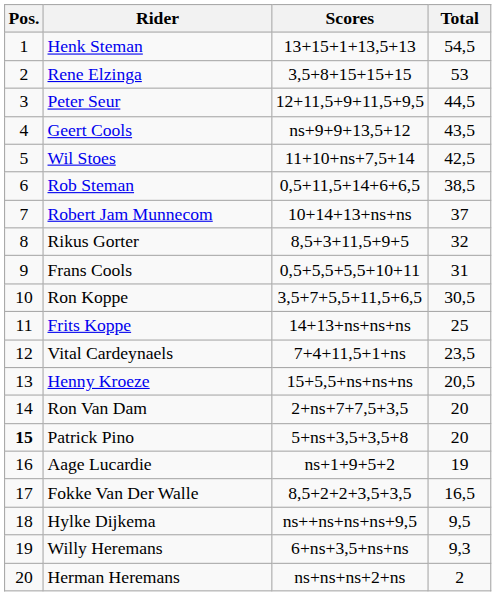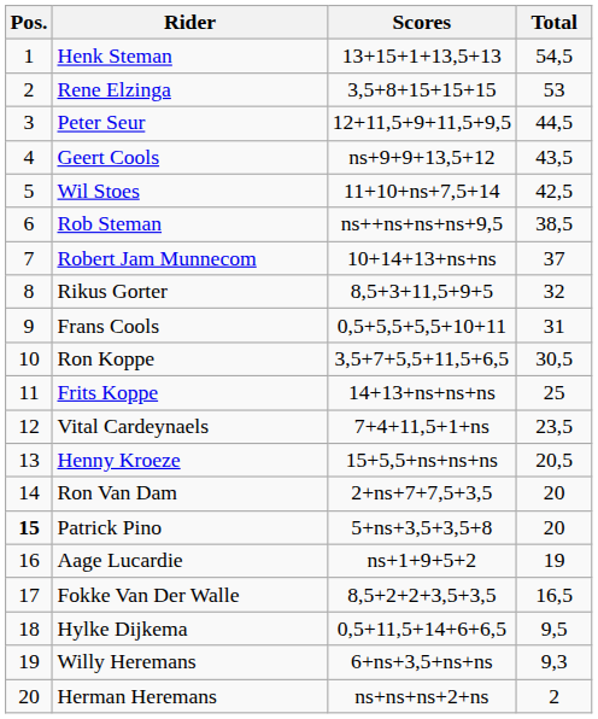Rob Steman | Scores: 0,5+11,5+14+6+6,5 -> ns++ns+ns+ns+9,5
Hylke Dijkema | Scores: ns++ns+ns+ns+9,5 -> 0,5+11,5+14+6+6,5
